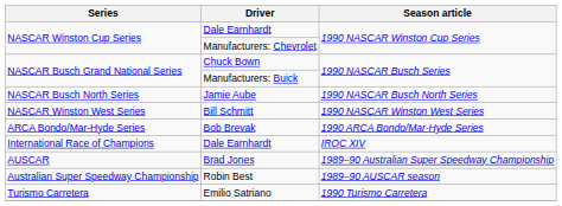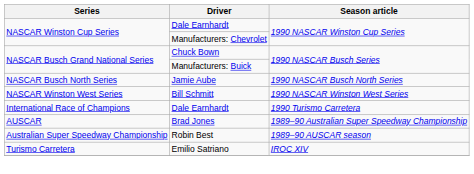- row: ARCA Bondo/Mar-Hyde Series | Bob Brevak | 1990 ARCA Bondo/Mar-Hyde Series
International Race of Champions / Dale Earnhardt | Season article: IROC XIV -> 1990 Turismo Carretera
Emilio Satriano | Season article: 1990 Turismo Carretera -> IROC XIV
